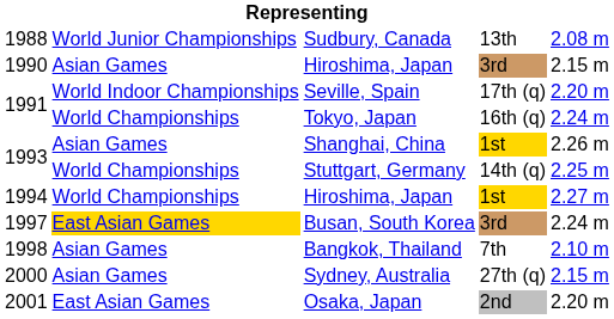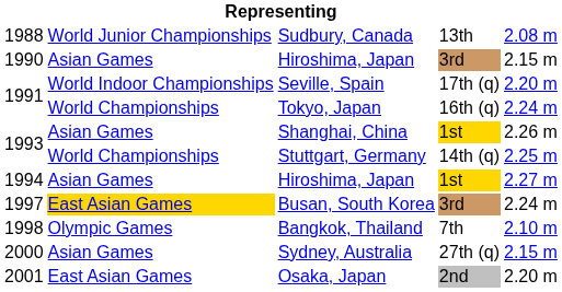1994 / Hiroshima, Japan | column 2: World Championships -> Asian Games
Bangkok, Thailand | column 2: Asian Games -> Olympic Games
